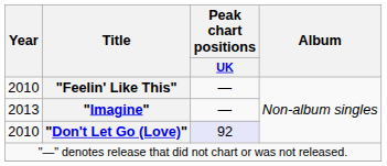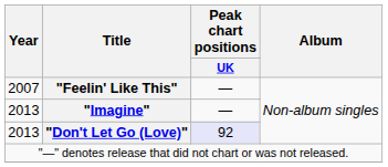"Feelin' Like This" | Year: 2010 -> 2007
"Don't Let Go (Love)" | Year: 2010 -> 2013
